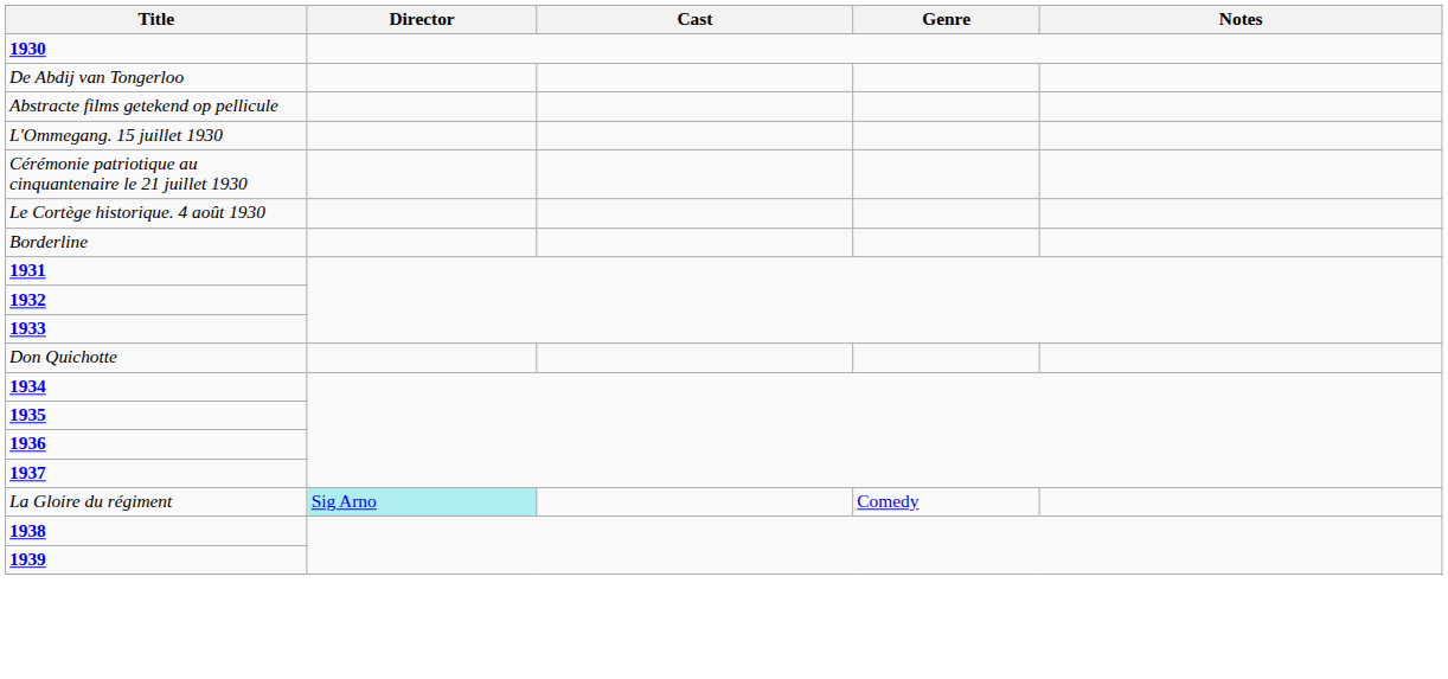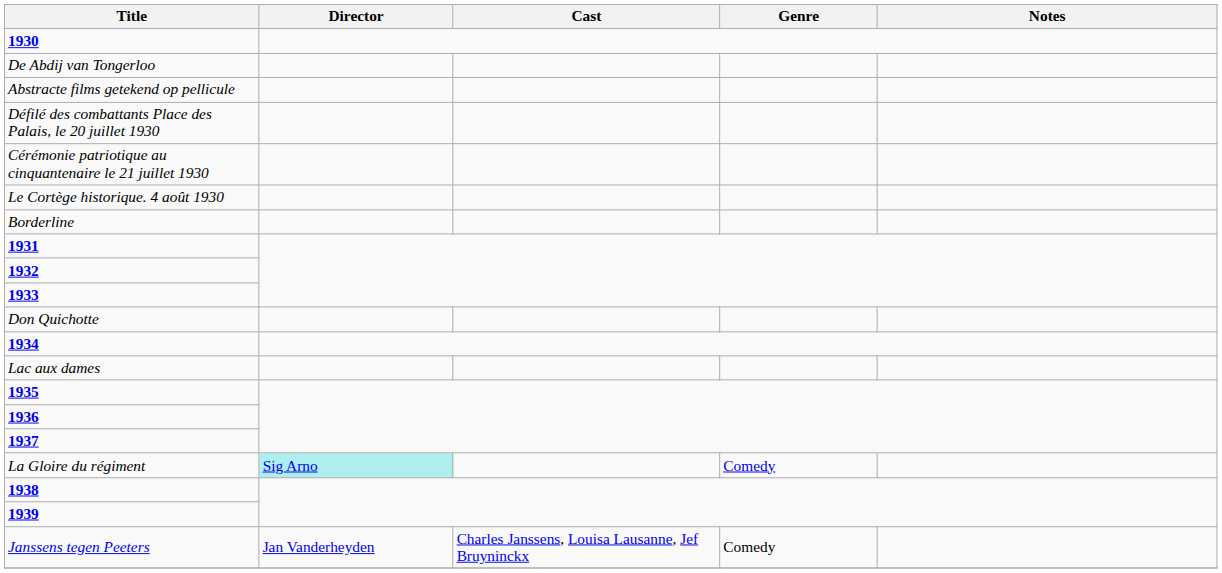- row: L'Ommegang. 15 juillet 1930
+ row: Défilé des combattants Place des Palais, le 20 juillet 1930
+ row: Lac aux dames
+ row: Janssens tegen Peeters | Jan Vanderheyden | Charles Janssens, Louisa Lausanne, Jef Bruyninckx | Comedy
